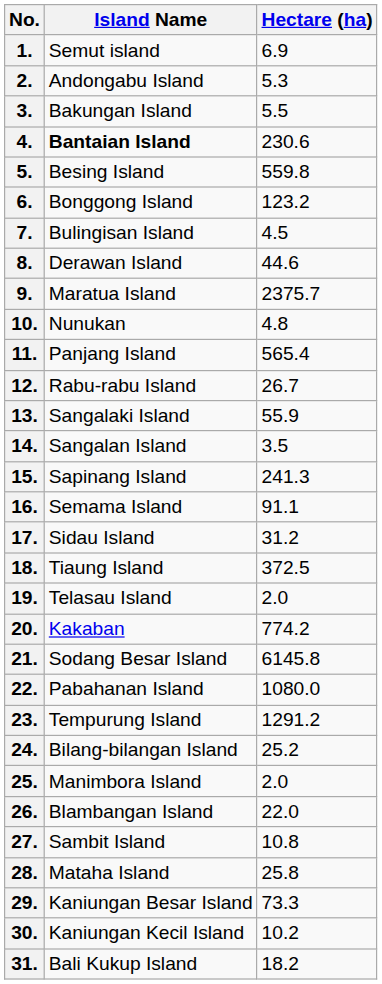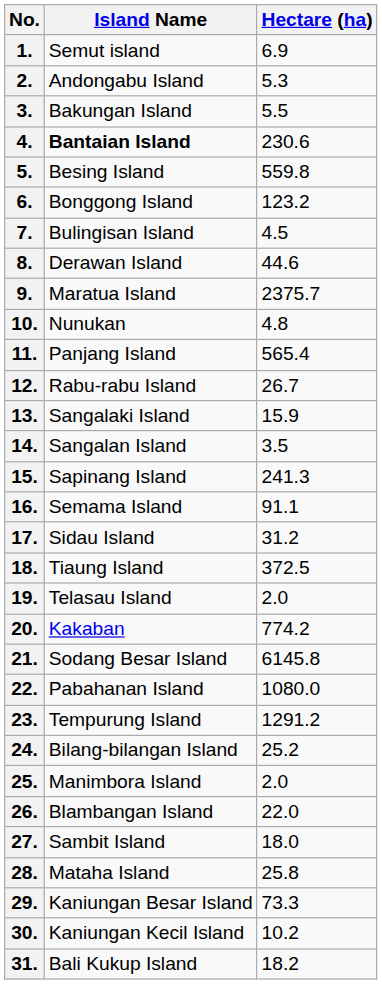13. | Hectare (ha): 55.9 -> 15.9
27. | Hectare (ha): 10.8 -> 18.0
